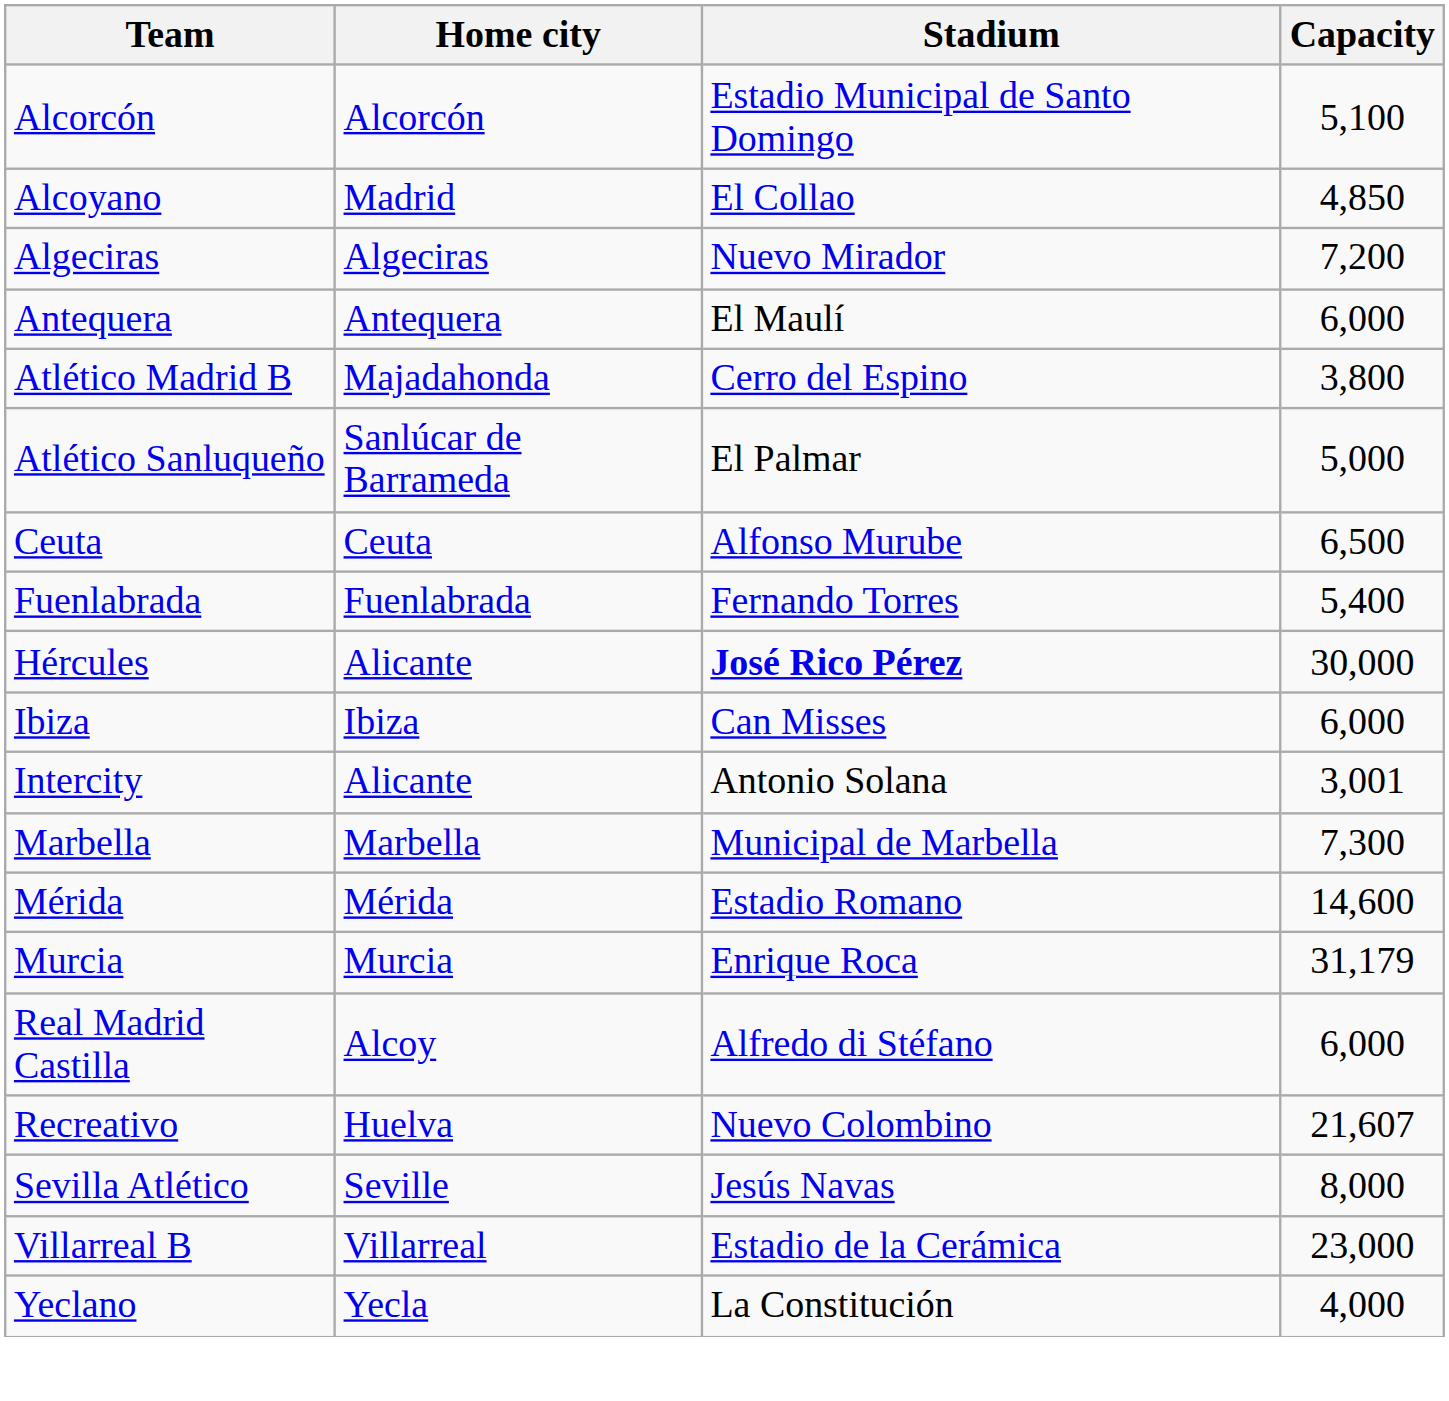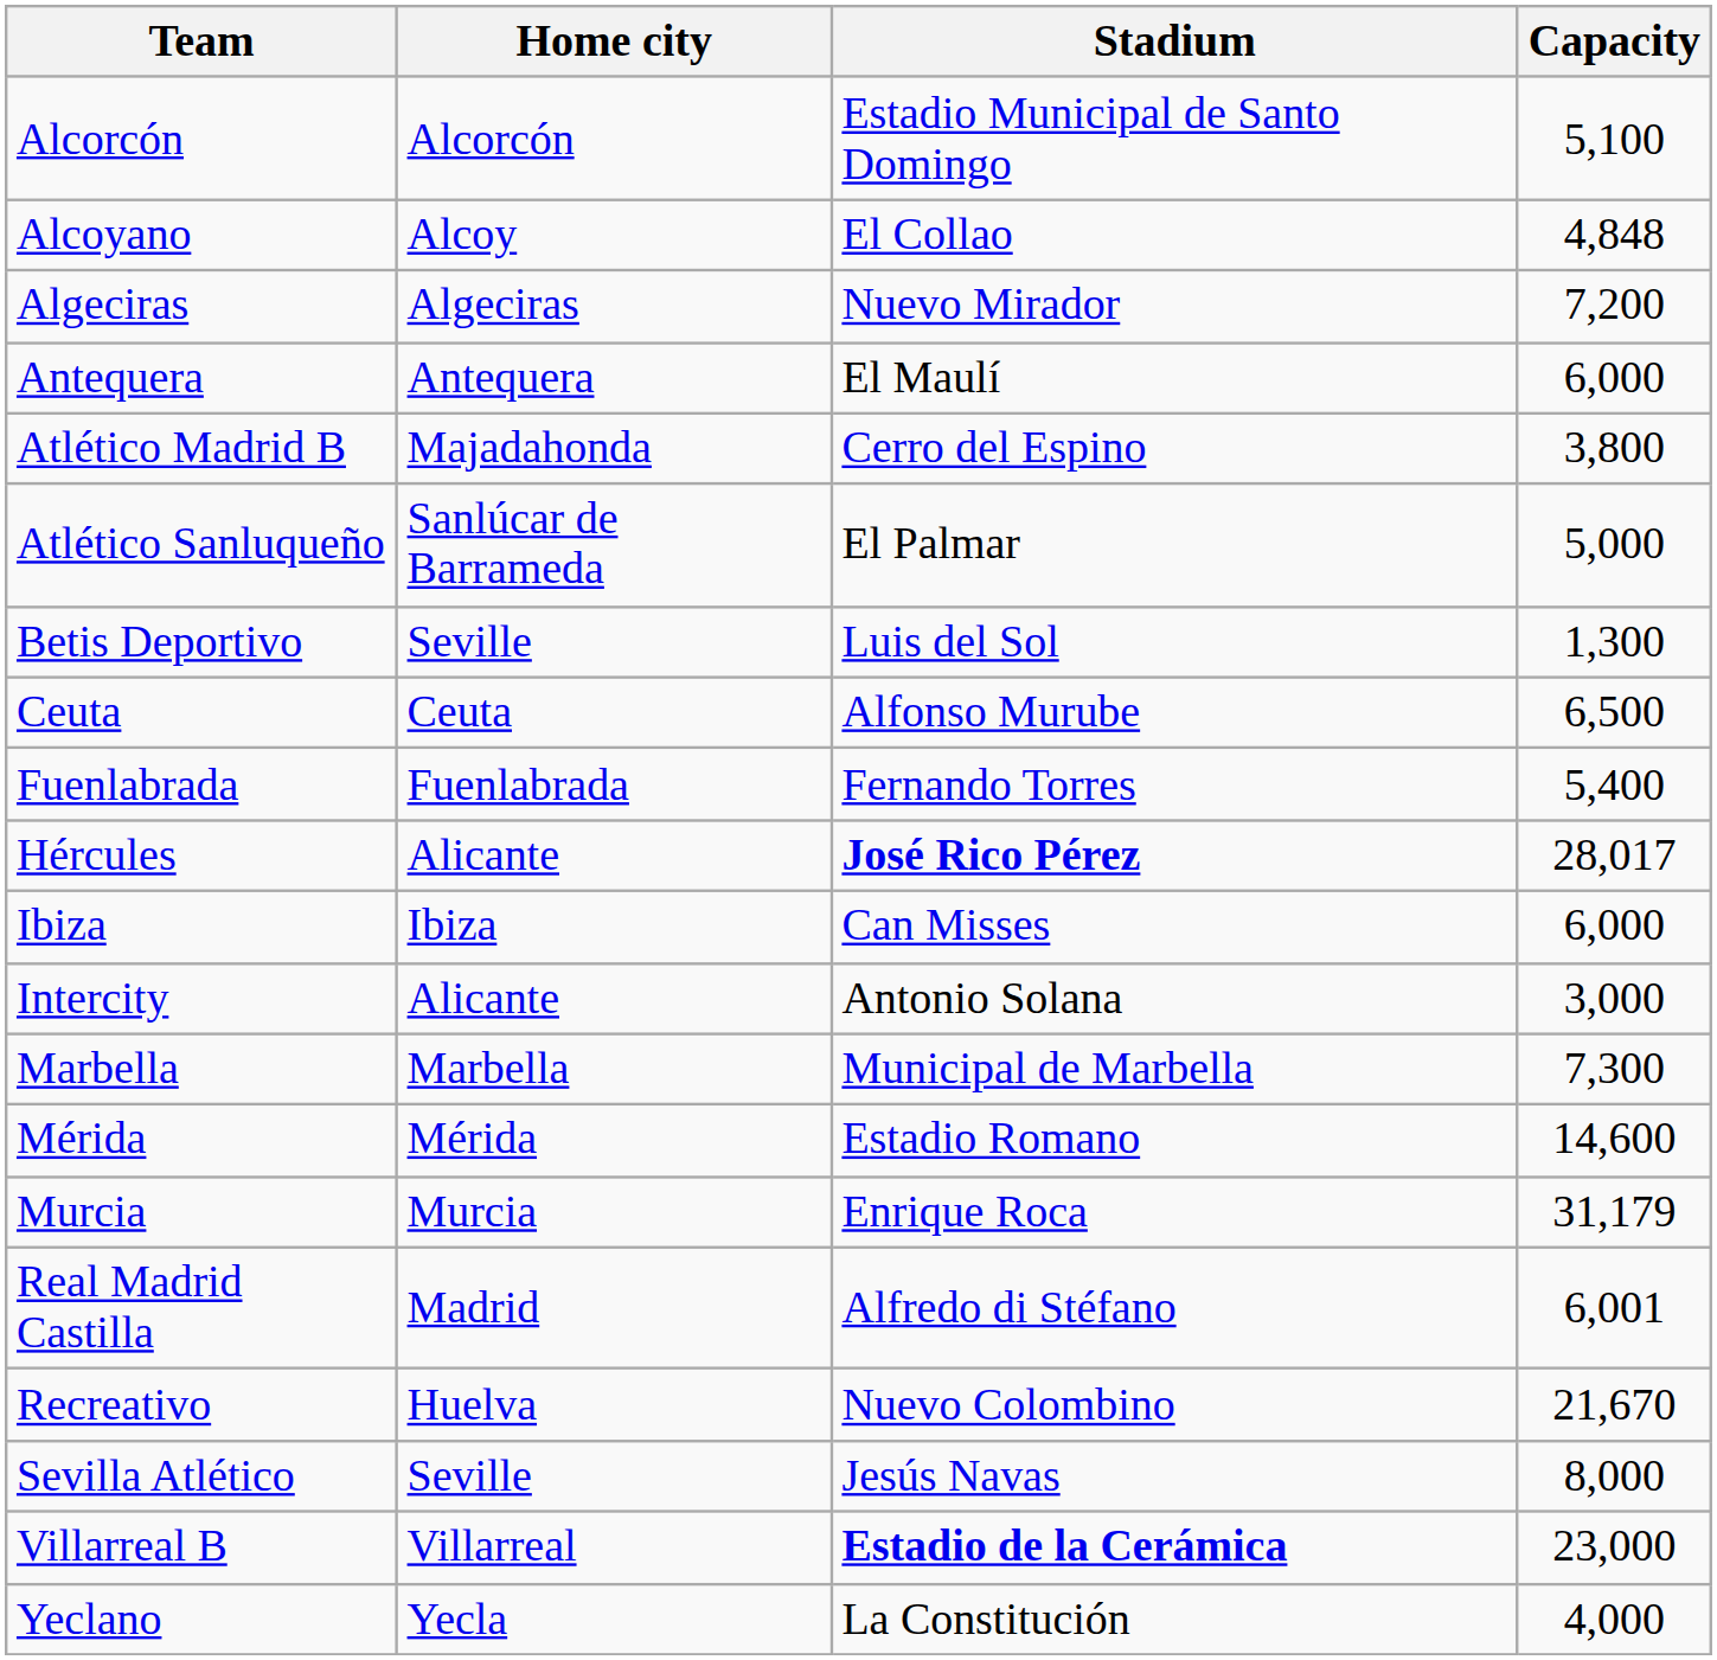Alcoyano | Home city: Madrid -> Alcoy
Alcoyano | Capacity: 4,850 -> 4,848
+ row: Betis Deportivo | Seville | Luis del Sol | 1,300
Hércules | Capacity: 30,000 -> 28,017
Intercity | Capacity: 3,001 -> 3,000
Real Madrid Castilla | Home city: Alcoy -> Madrid
Real Madrid Castilla | Capacity: 6,000 -> 6,001
Recreativo | Capacity: 21,607 -> 21,670
Villarreal B | Stadium: normal -> bold
